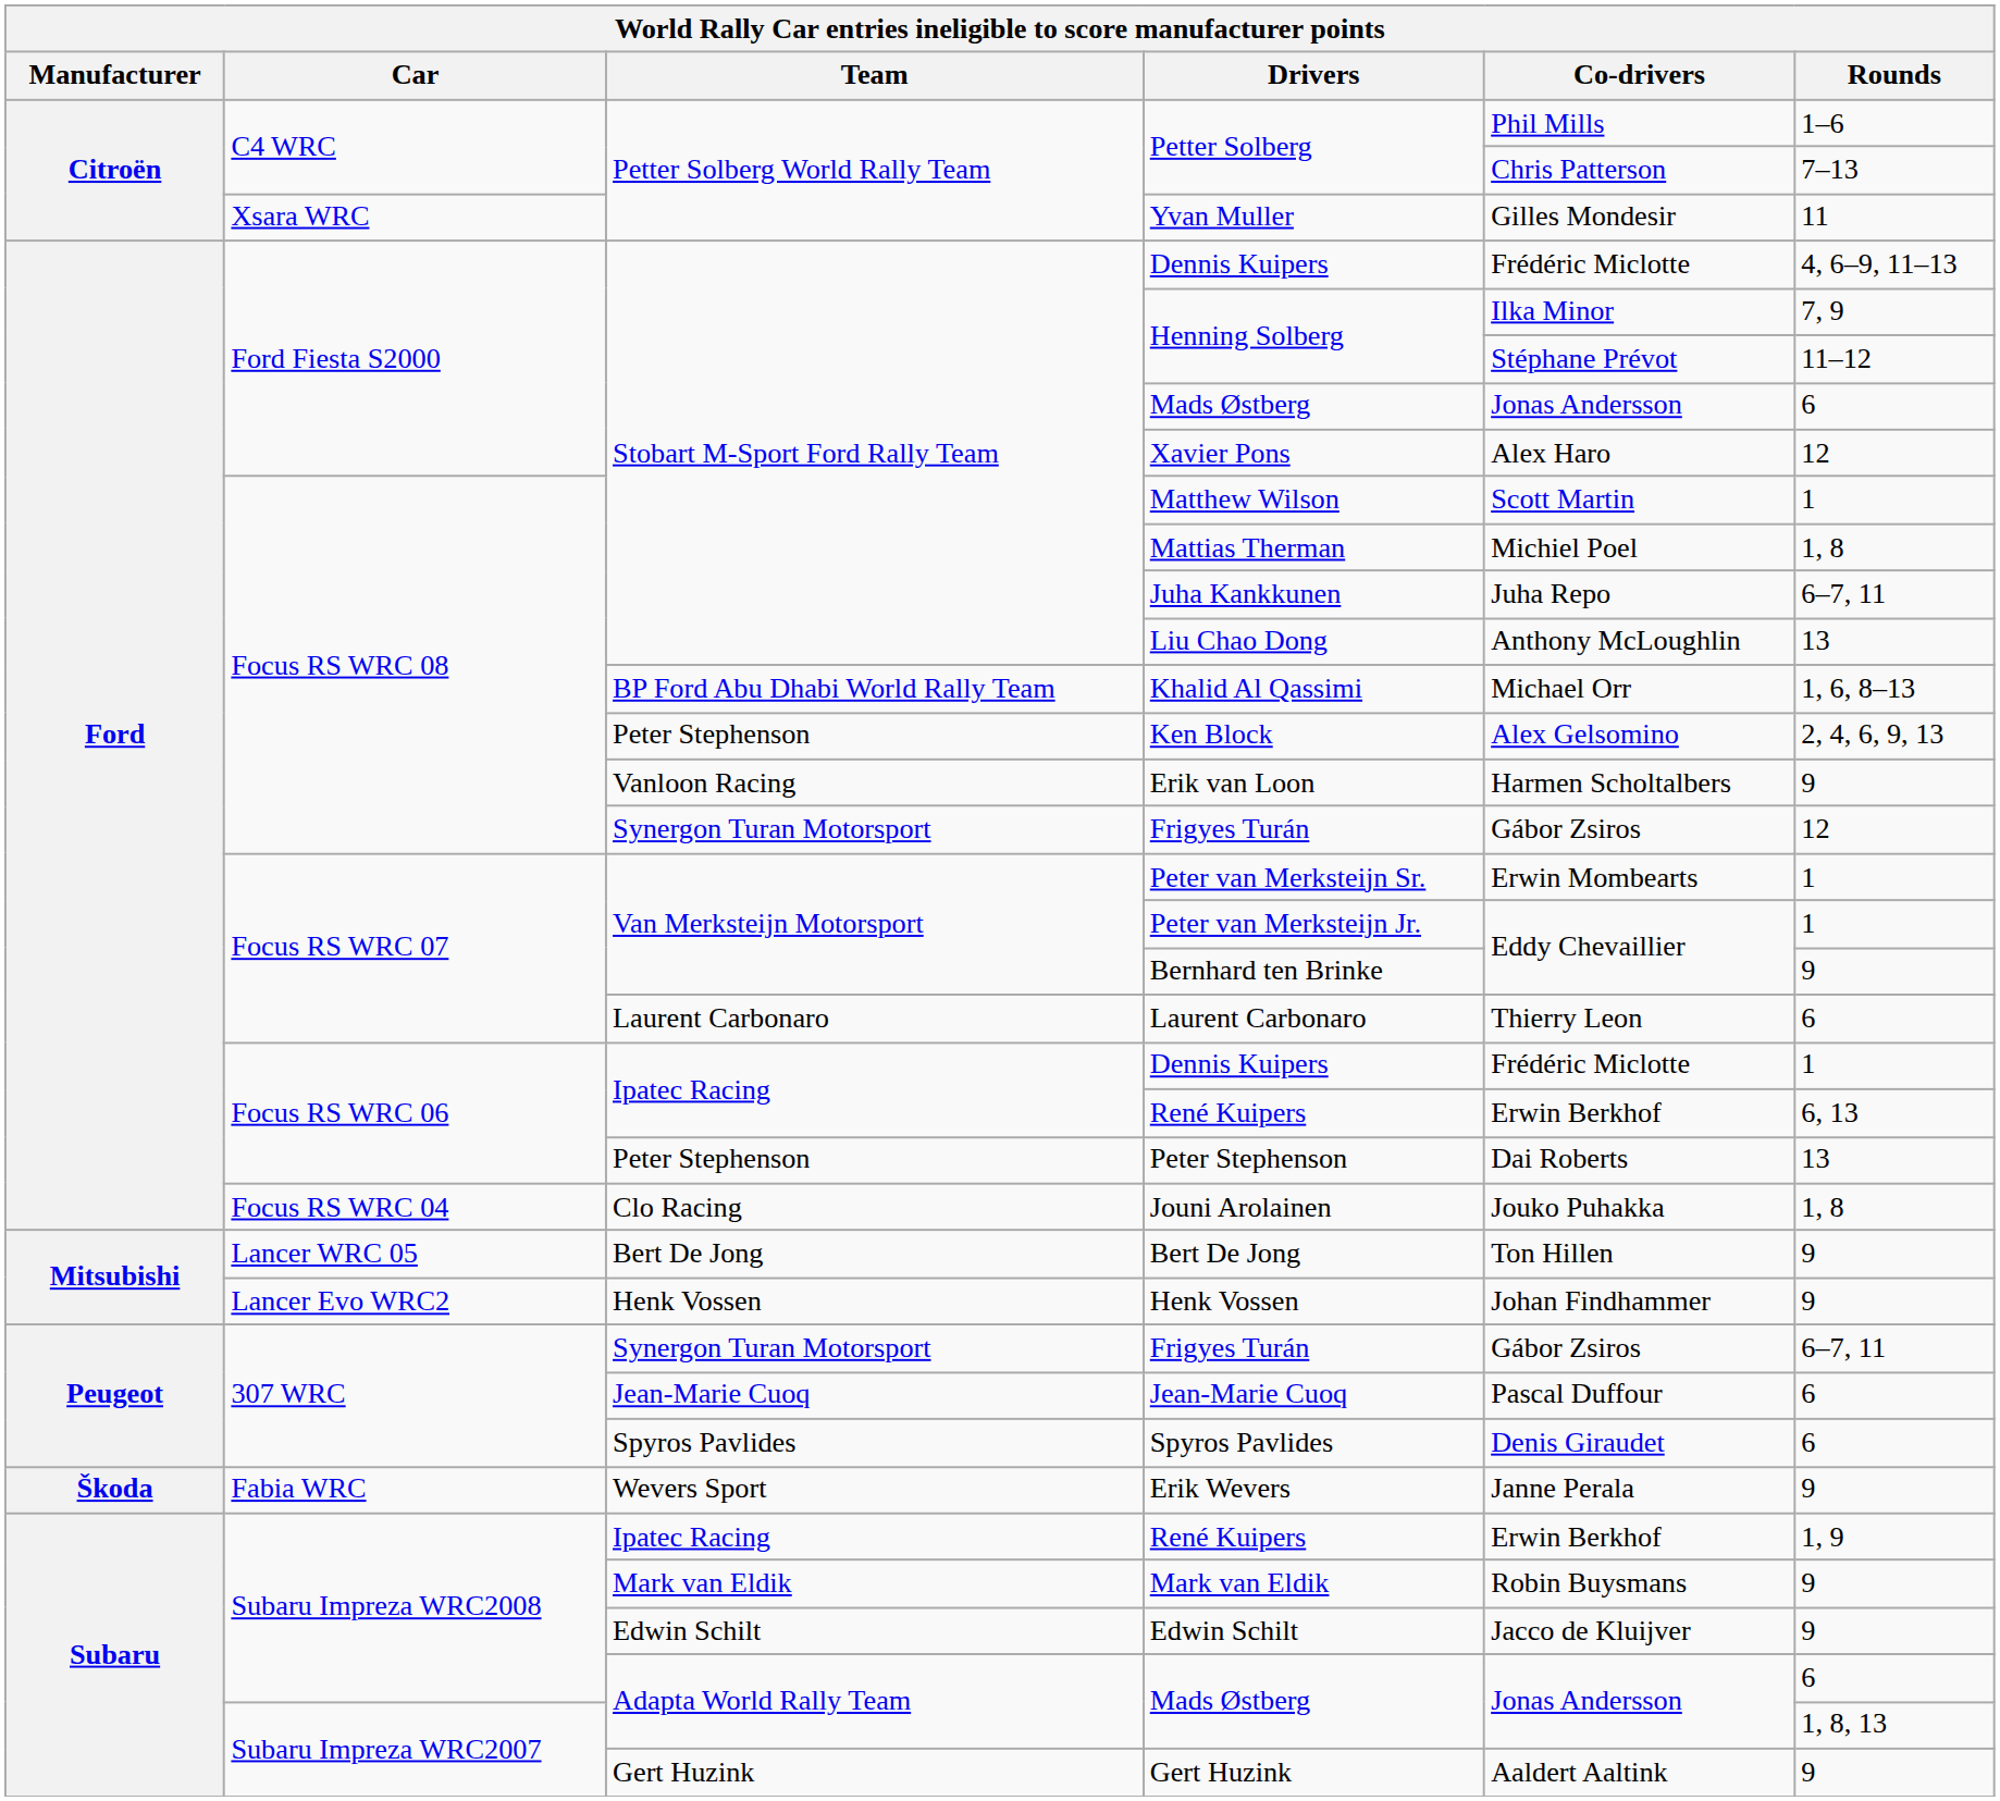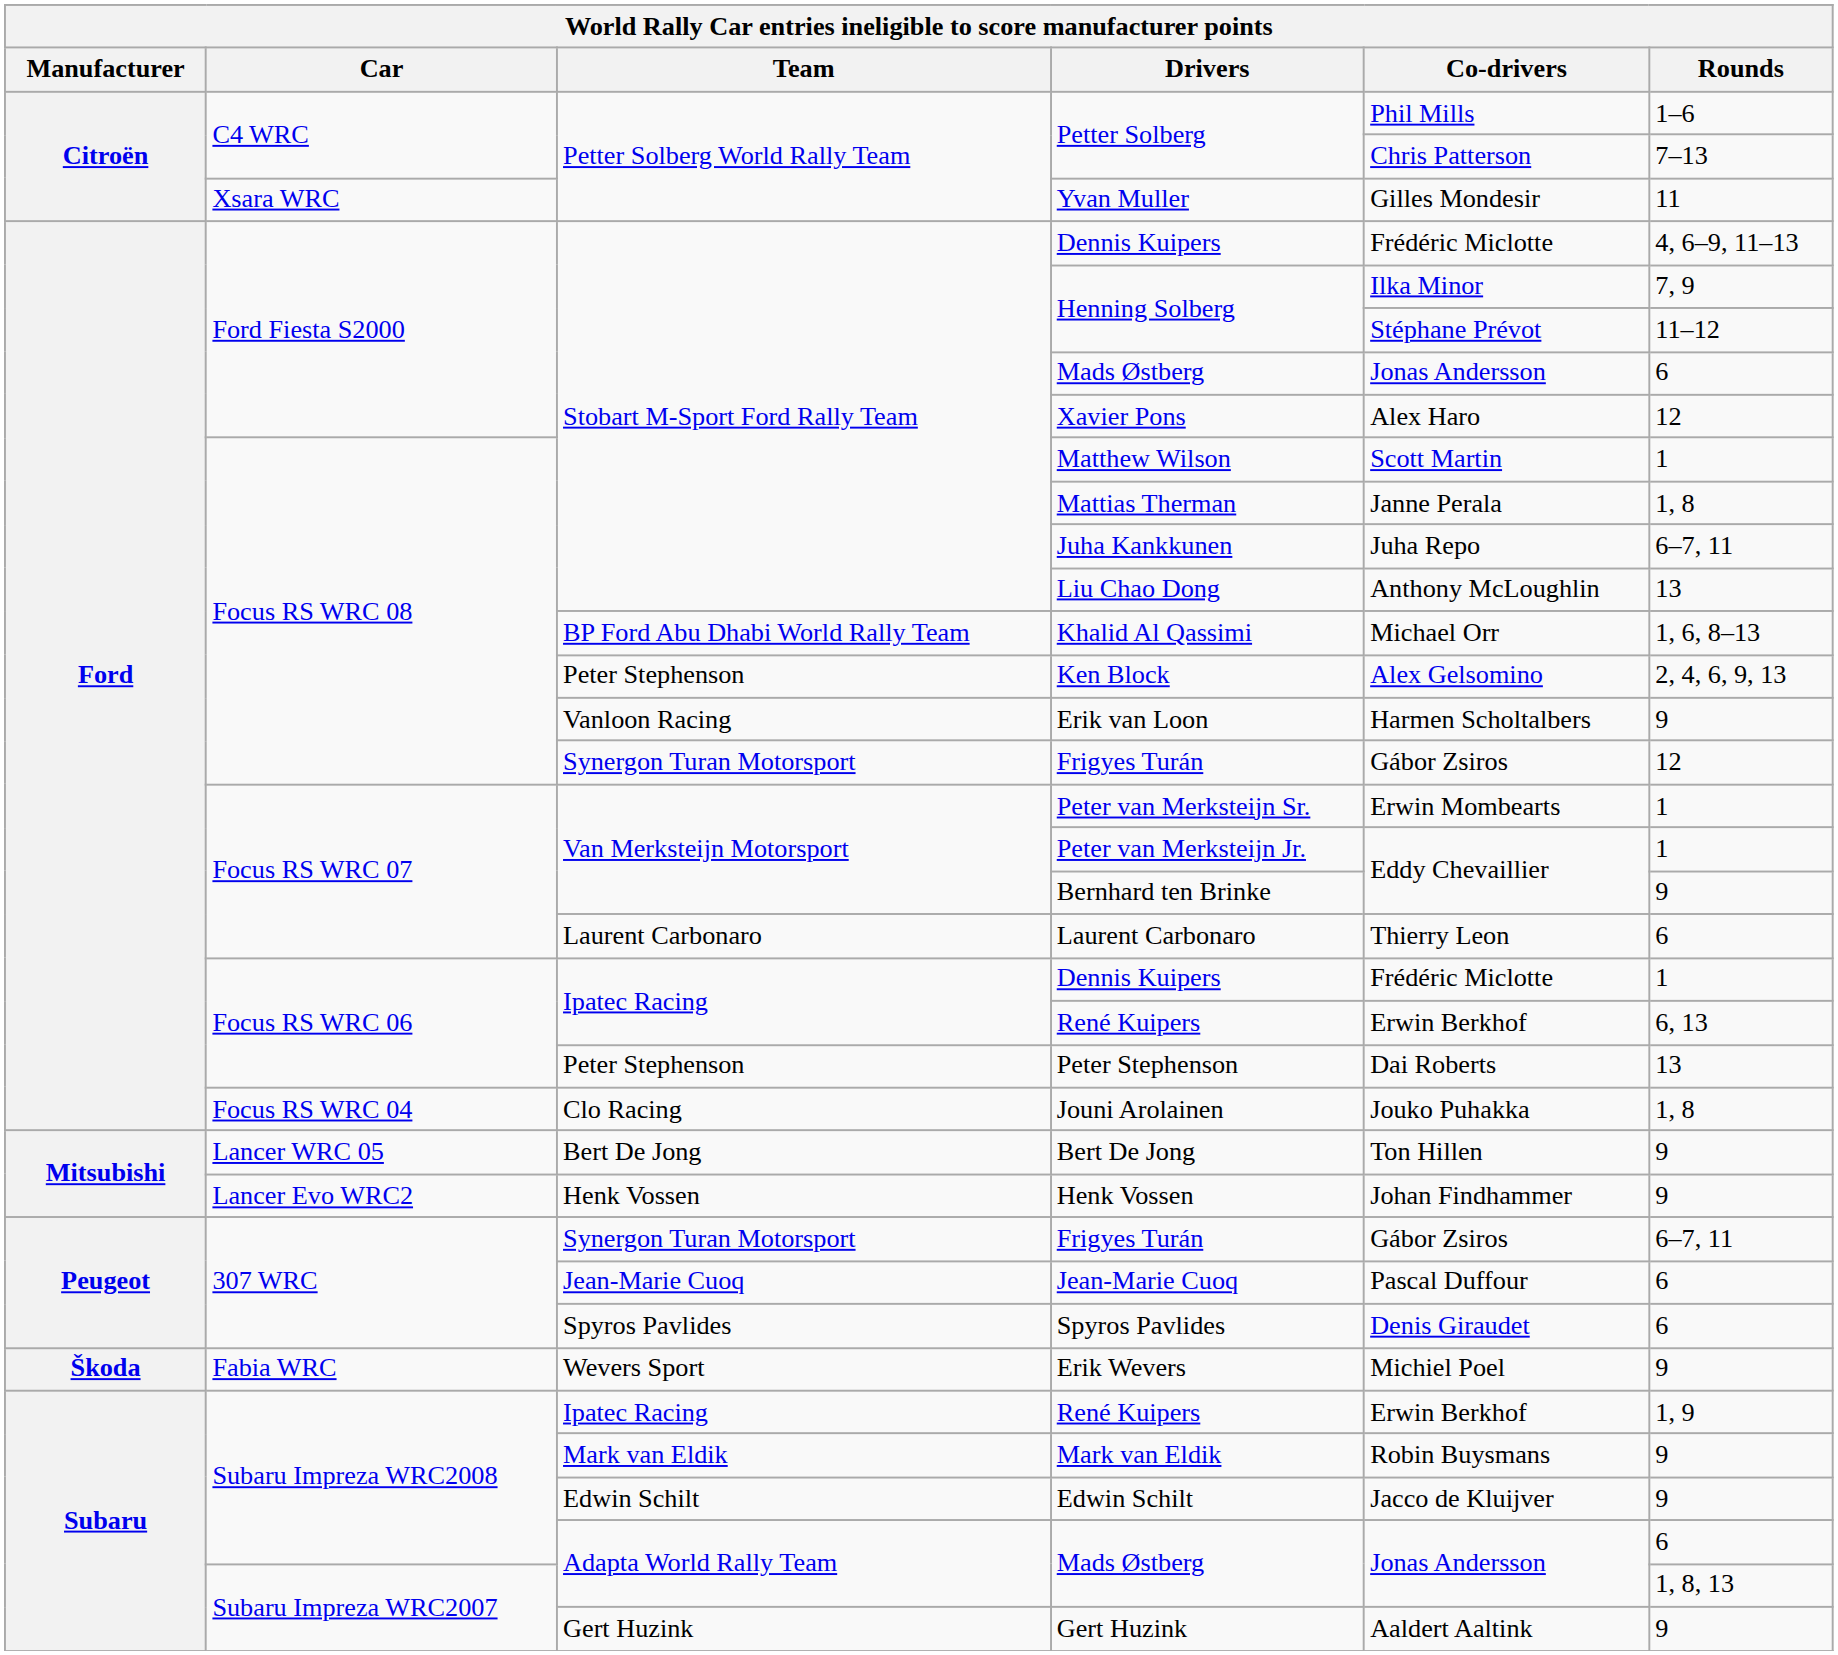Mattias Therman | Co-drivers: Michiel Poel -> Janne Perala
Erik Wevers | Co-drivers: Janne Perala -> Michiel Poel
